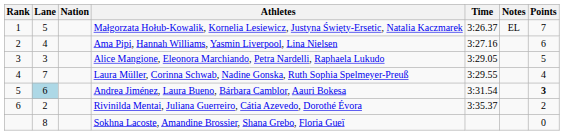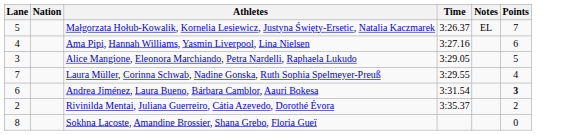- column: Rank | 1 | 2 | 3 | 4 | 5 | 6
Andrea Jiménez, Laura Bueno, Bárbara Camblor, Aauri Bokesa | Lane: lightblue background -> no background
